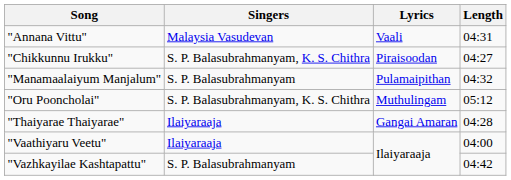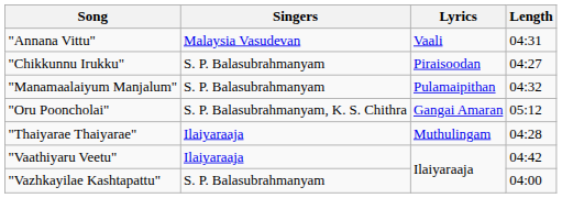"Chikkunnu Irukku" | Singers: S. P. Balasubrahmanyam, K. S. Chithra -> S. P. Balasubrahmanyam
"Oru Pooncholai" | Lyrics: Muthulingam -> Gangai Amaran
"Thaiyarae Thaiyarae" | Lyrics: Gangai Amaran -> Muthulingam
"Vaathiyaru Veetu" | Length: 04:00 -> 04:42
"Vazhkayilae Kashtapattu" | Length: 04:42 -> 04:00
